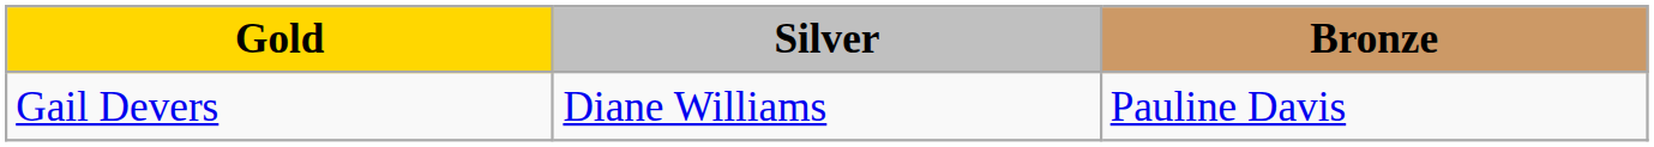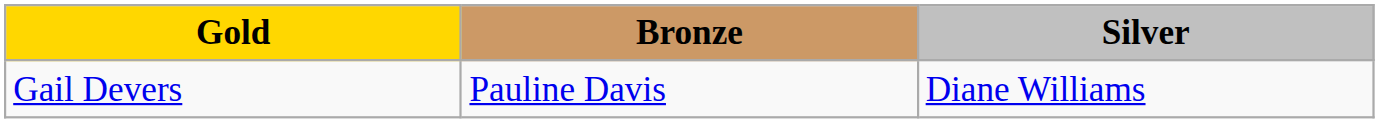columns swapped: Silver <-> Bronze
